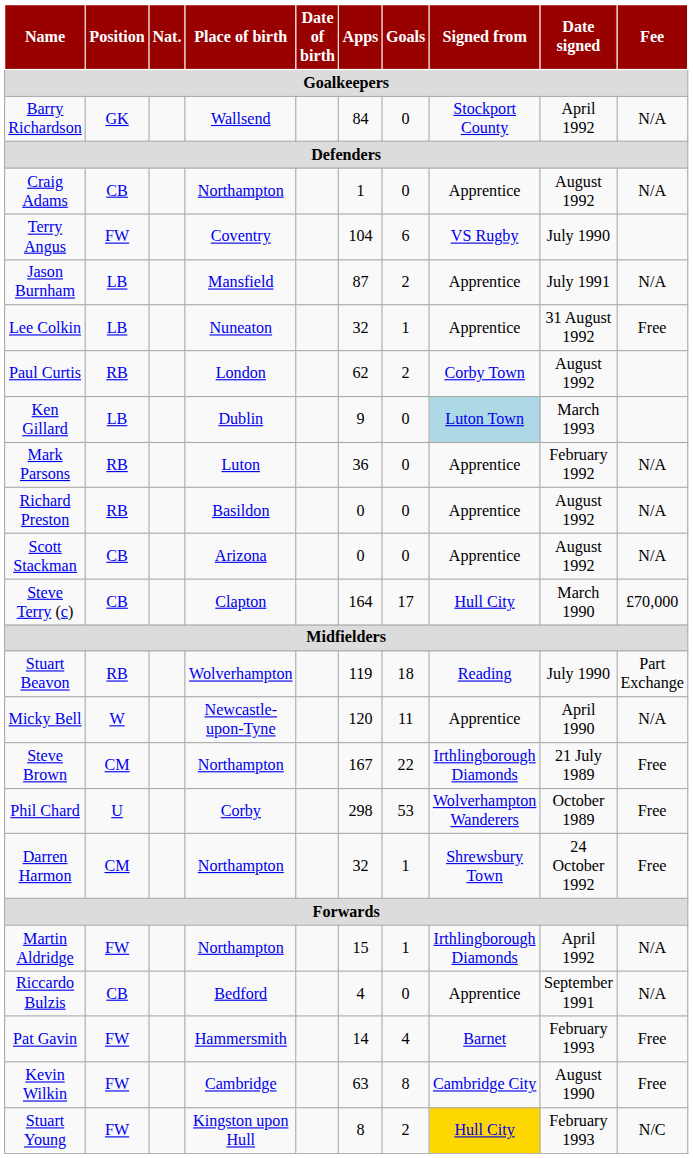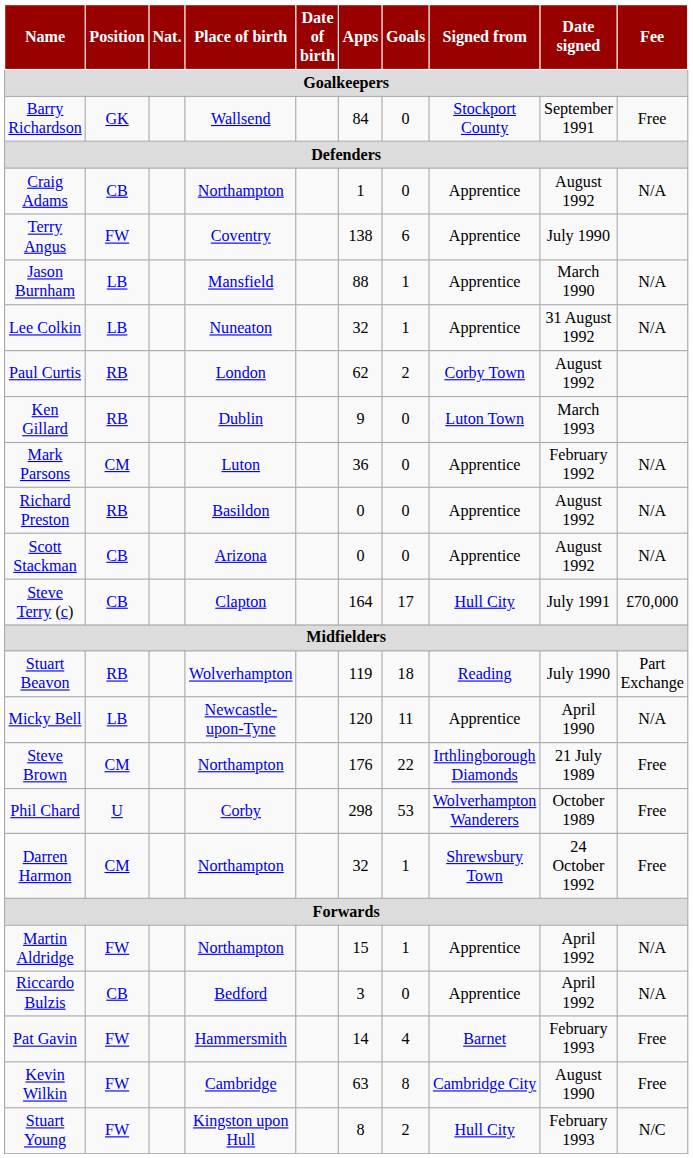Barry Richardson | Date signed: April 1992 -> September 1991
Barry Richardson | Fee: N/A -> Free
Terry Angus | Apps: 104 -> 138
Terry Angus | Signed from: VS Rugby -> Apprentice
Jason Burnham | Apps: 87 -> 88
Jason Burnham | Goals: 2 -> 1
Jason Burnham | Date signed: July 1991 -> March 1990
Lee Colkin | Fee: Free -> N/A
Ken Gillard | Position: LB -> RB
Ken Gillard | Signed from: lightblue background -> no background
Mark Parsons | Position: RB -> CM
Steve Terry (c) | Date signed: March 1990 -> July 1991
Micky Bell | Position: W -> LB
Steve Brown | Apps: 167 -> 176
Martin Aldridge | Signed from: Irthlingborough Diamonds -> Apprentice
Riccardo Bulzis | Apps: 4 -> 3
Riccardo Bulzis | Date signed: September 1991 -> April 1992
Stuart Young | Signed from: gold background -> no background
